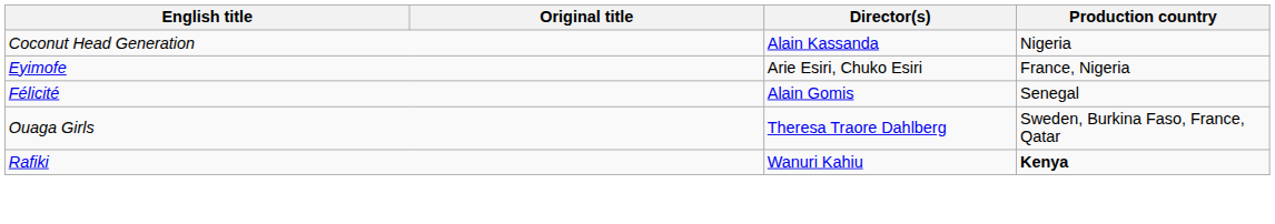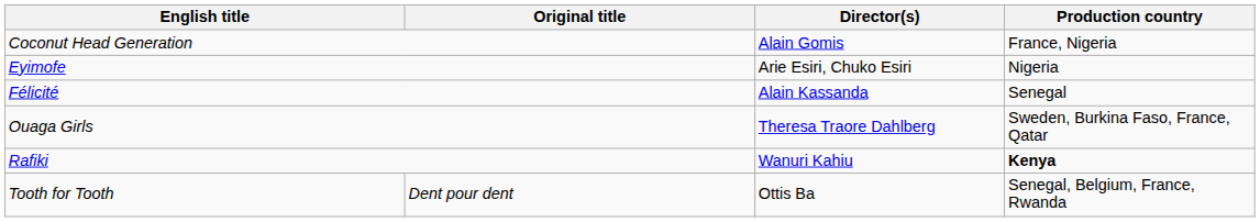Coconut Head Generation | Director(s): Alain Kassanda -> Alain Gomis
Coconut Head Generation | Production country: Nigeria -> France, Nigeria
Eyimofe | Production country: France, Nigeria -> Nigeria
Félicité | Director(s): Alain Gomis -> Alain Kassanda
+ row: Tooth for Tooth | Dent pour dent | Ottis Ba | Senegal, Belgium, France, Rwanda
